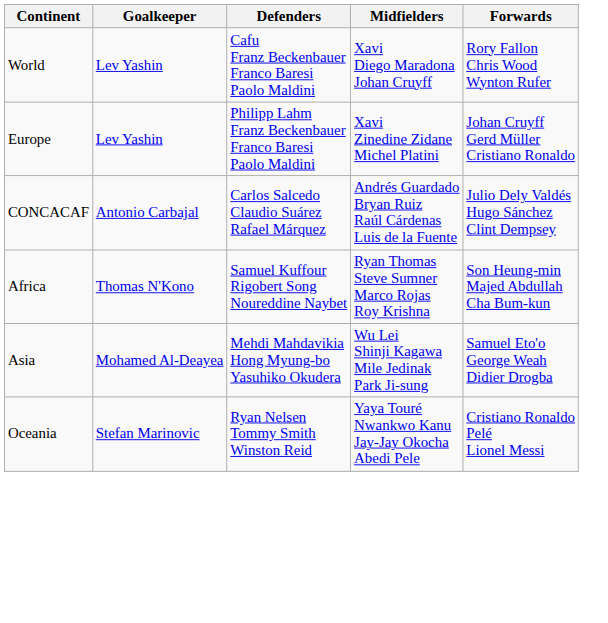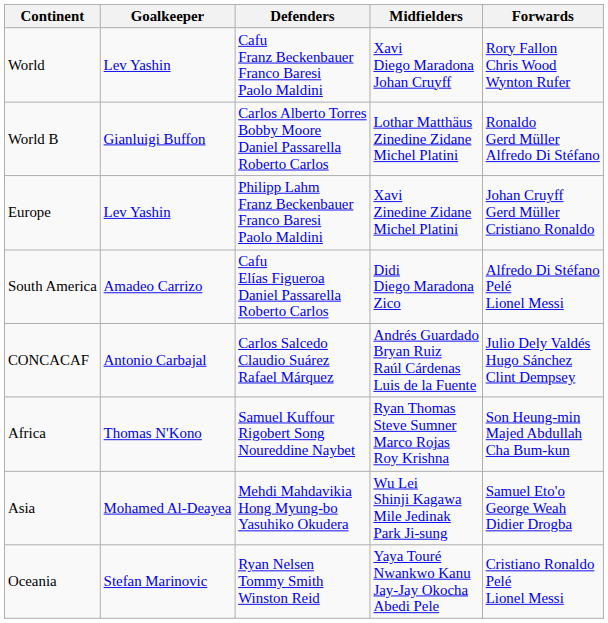+ row: World B | Gianluigi Buffon | Carlos Alberto Torres Bobby Moore Daniel Passarella Roberto Carlos | Lothar Matthäus Zinedine Zidane Michel Platini | Ronaldo Gerd Müller Alfredo Di Stéfano
+ row: South America | Amadeo Carrizo | Cafu Elías Figueroa Daniel Passarella Roberto Carlos | Didi Diego Maradona Zico | Alfredo Di Stéfano Pelé Lionel Messi
